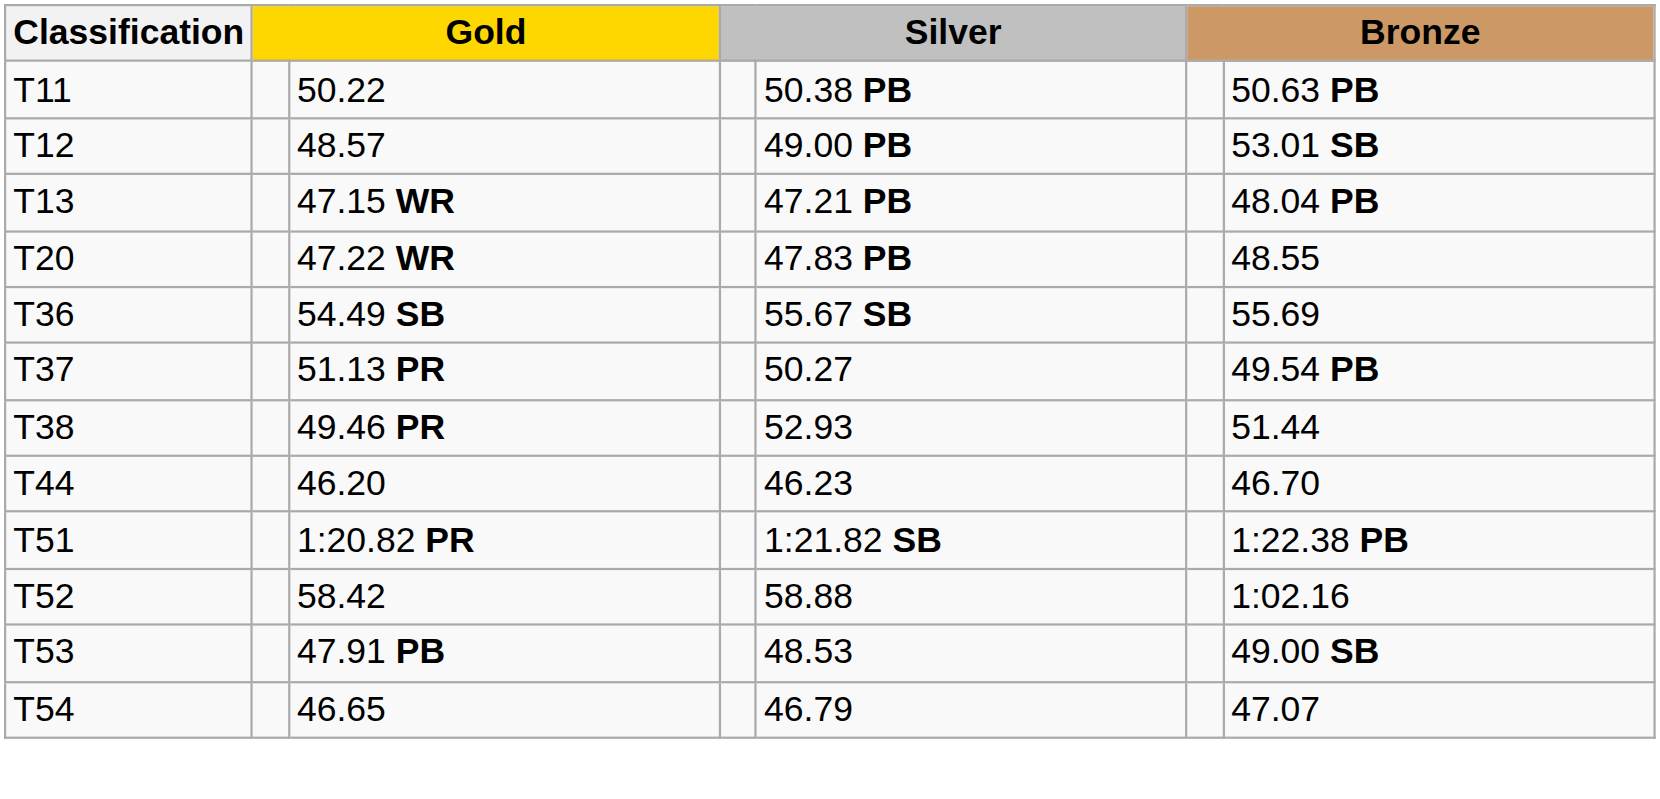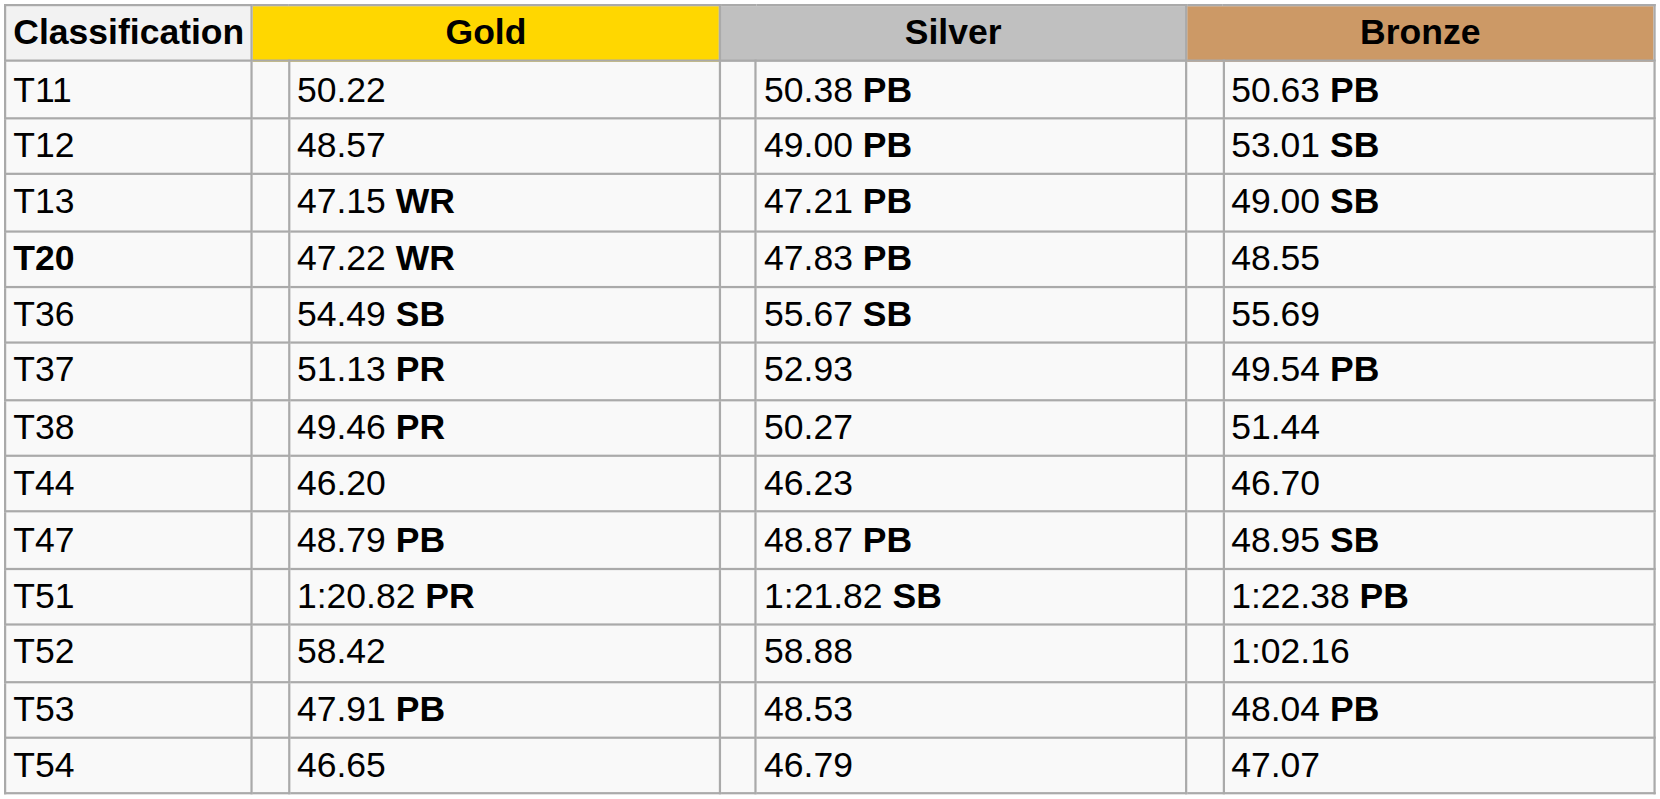47.15 WR | column 7: 48.04 PB -> 49.00 SB
47.22 WR | Classification: normal -> bold
51.13 PR | column 5: 50.27 -> 52.93
49.46 PR | column 5: 52.93 -> 50.27
+ row: T47 | 48.79 PB | 48.87 PB | 48.95 SB
47.91 PB | column 7: 49.00 SB -> 48.04 PB
